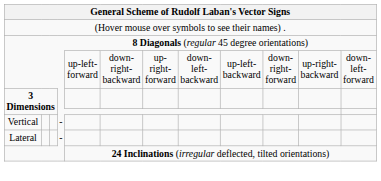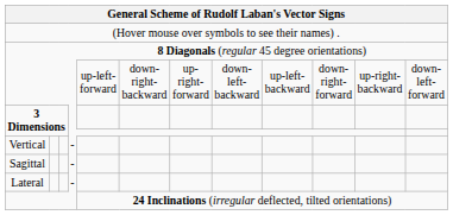+ row: Sagittal | -
